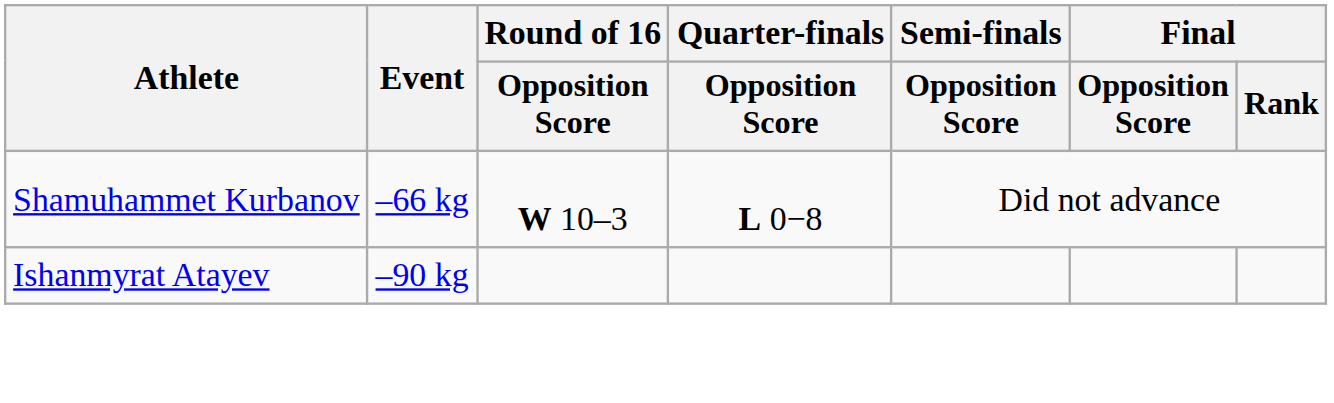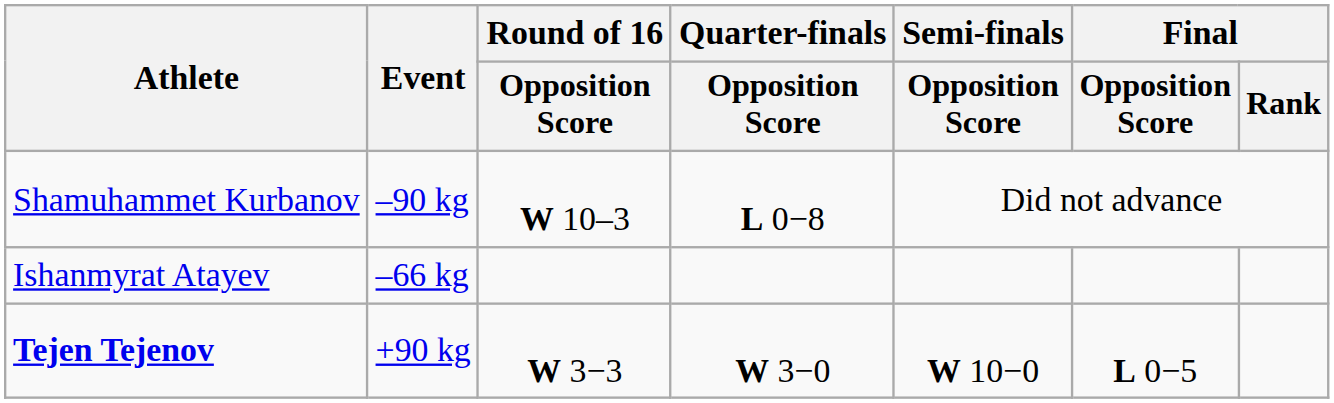Shamuhammet Kurbanov | Event: –66 kg -> –90 kg
Ishanmyrat Atayev | Event: –90 kg -> –66 kg
+ row: Tejen Tejenov | +90 kg | W 3−3 | W 3−0 | W 10−0 | L 0−5
